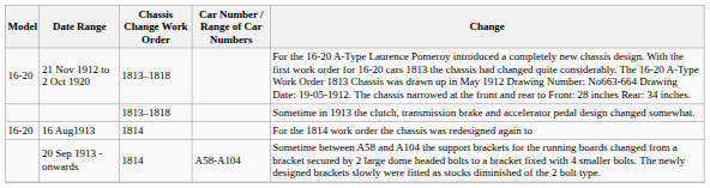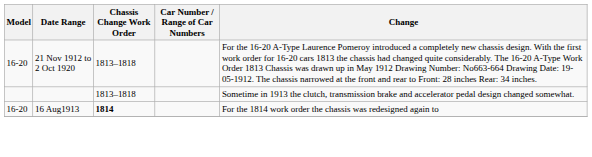16 Aug1913 | Chassis Change Work Order: normal -> bold
- row: 20 Sep 1913 - onwards | 1814 | A58-A104 | Sometime between A58 and A104 the support brackets for the running boards changed from a bracket secured by 2 large dome headed bolts to a bracket fixed with 4 smaller bolts. The newly designed brackets slowly were fitted as stocks diminished of the 2 bolt type.
